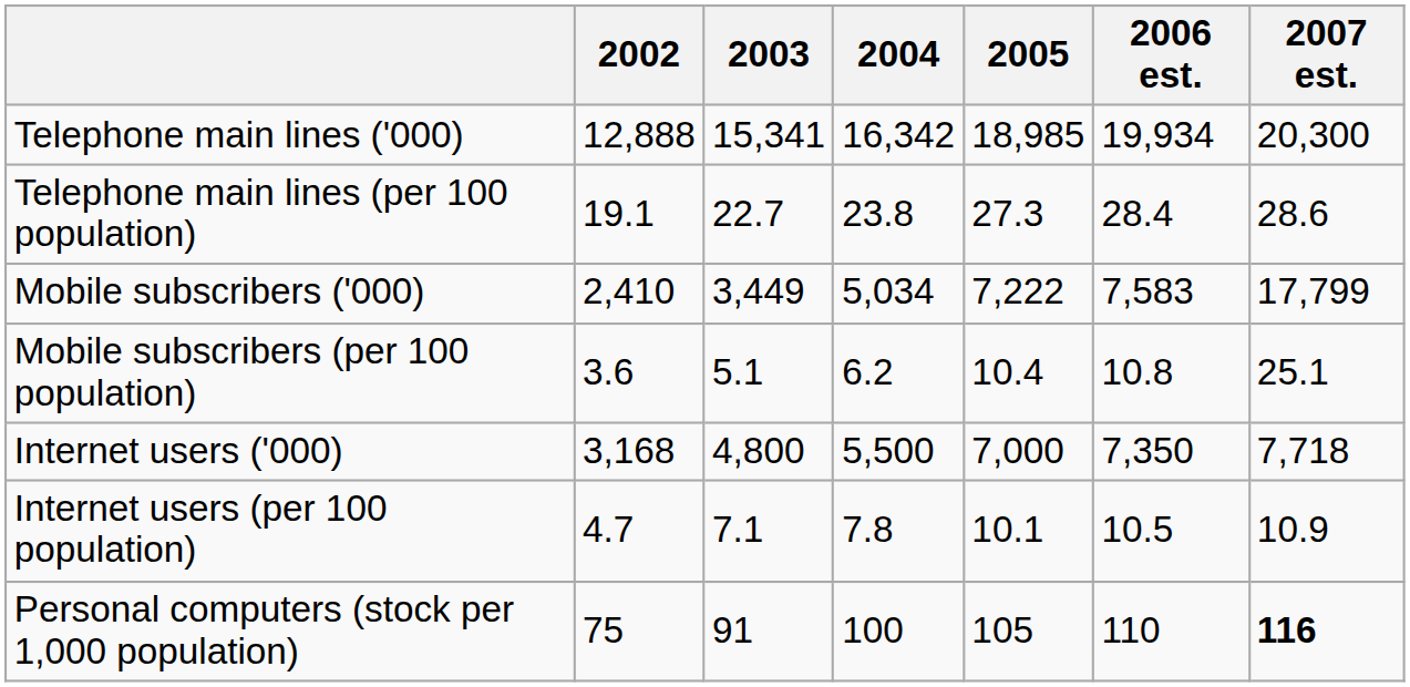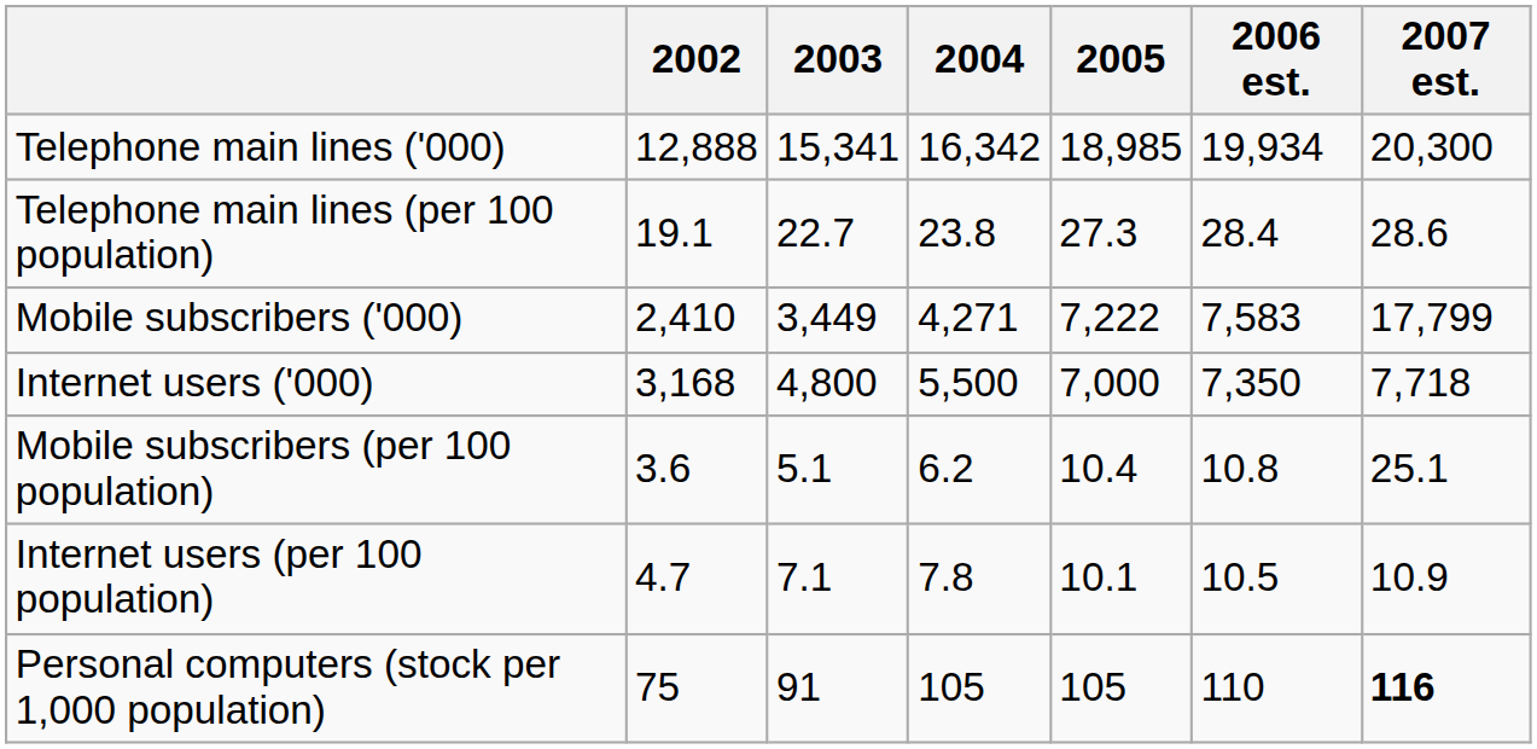Mobile subscribers ('000) | 2004: 5,034 -> 4,271
rows swapped: Mobile subscribers (per 100 population) <-> Internet users ('000)
Personal computers (stock per 1,000 population) | 2004: 100 -> 105
